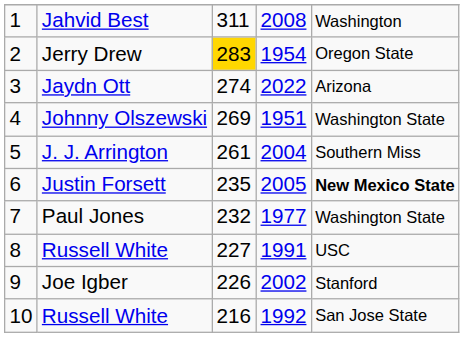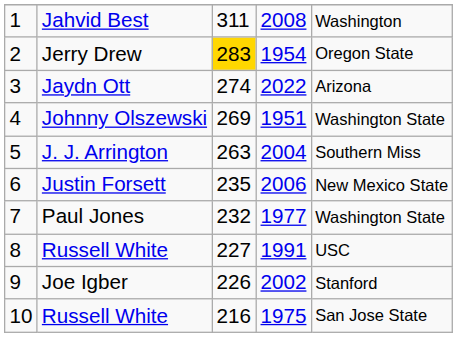J. J. Arrington | column 3: 261 -> 263
Justin Forsett | column 4: 2005 -> 2006
Justin Forsett | column 5: bold -> normal
10 / Russell White | column 4: 1992 -> 1975
